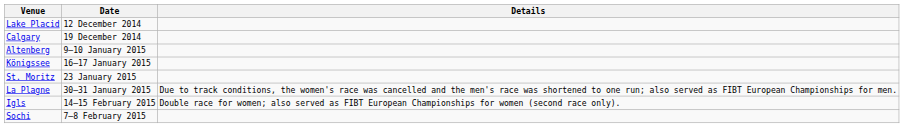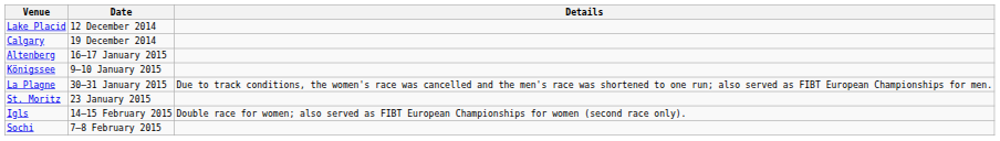Altenberg | Date: 9–10 January 2015 -> 16–17 January 2015
Königssee | Date: 16–17 January 2015 -> 9–10 January 2015
rows swapped: St. Moritz <-> La Plagne
